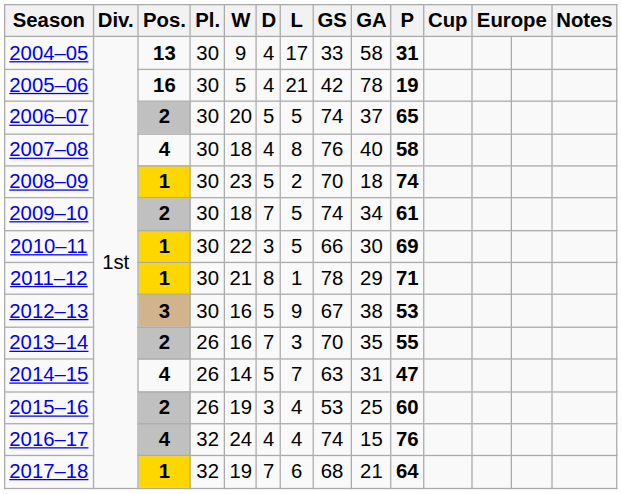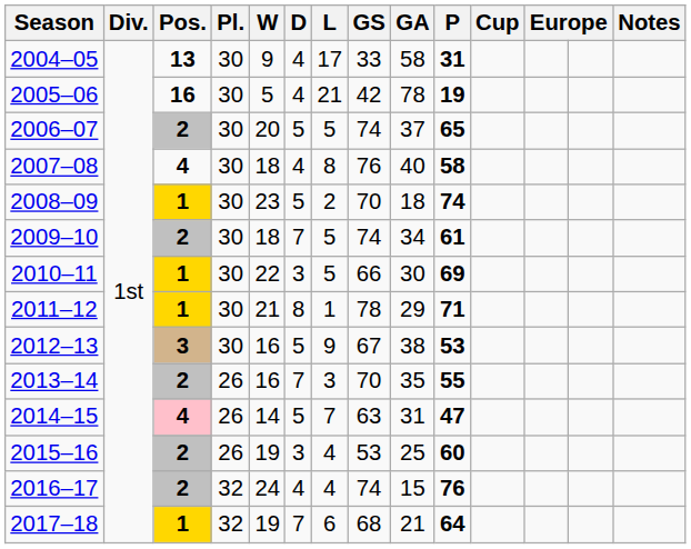2014–15 | Pos.: no background -> pink background
2016–17 | Pos.: 4 -> 2
